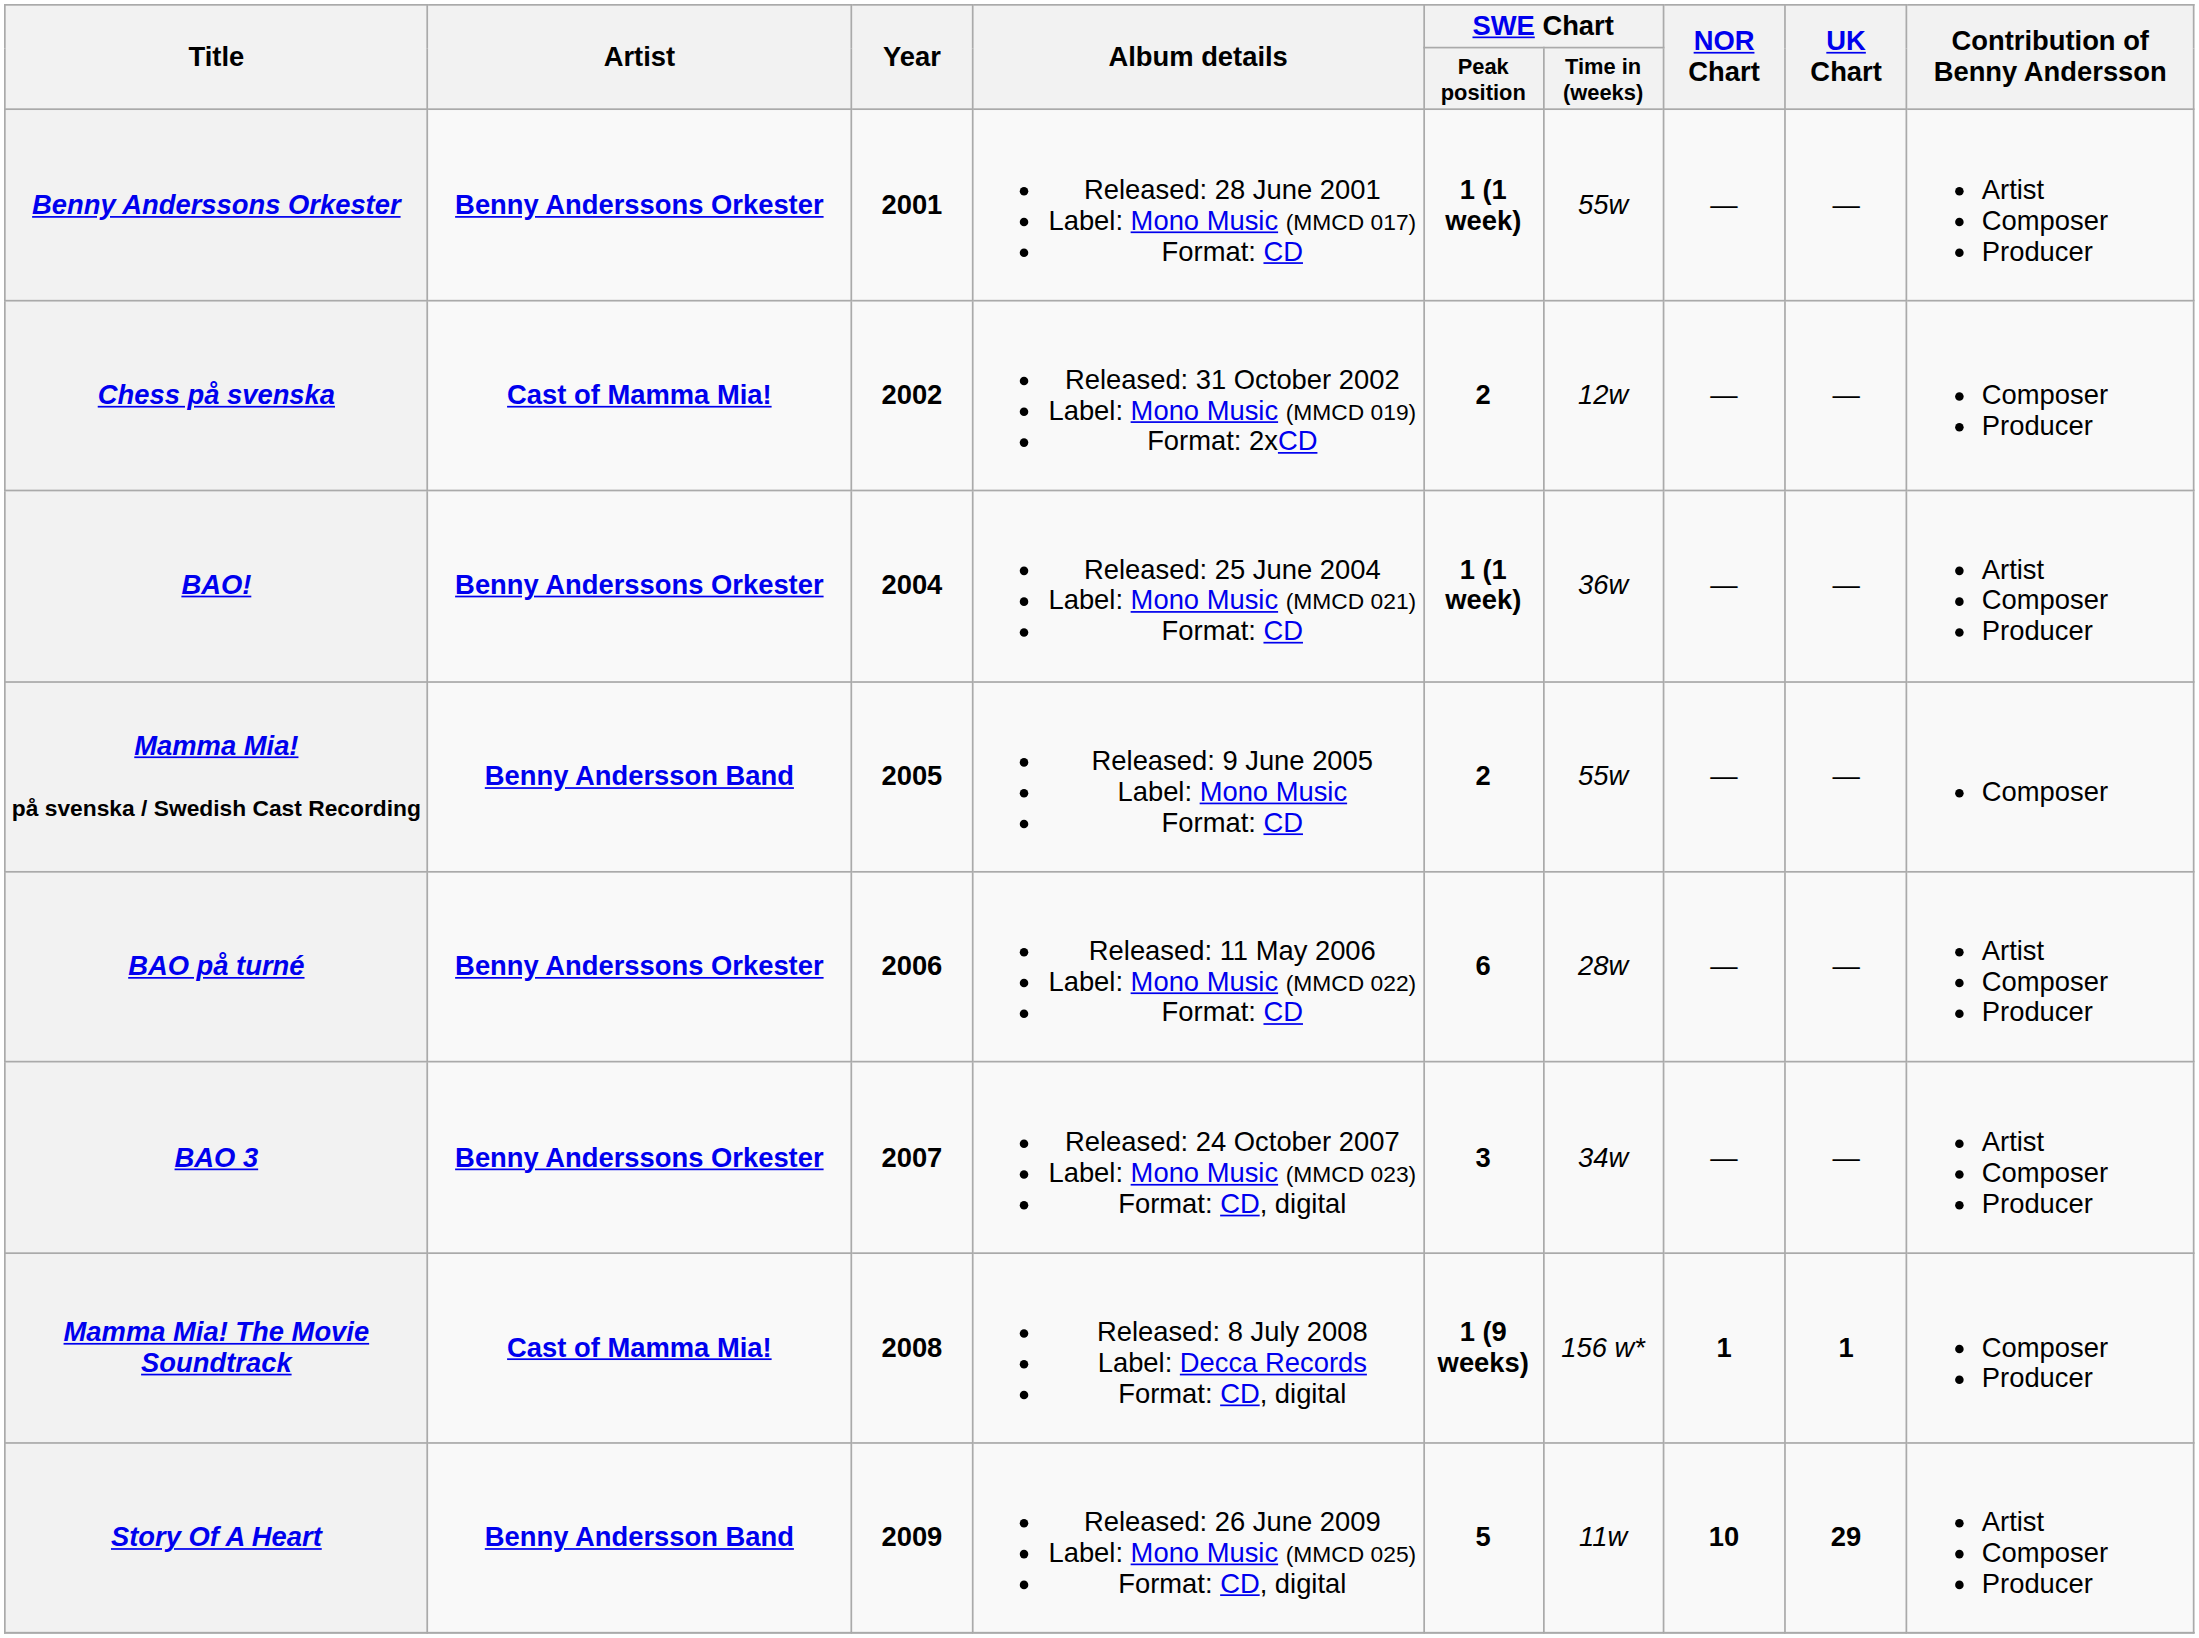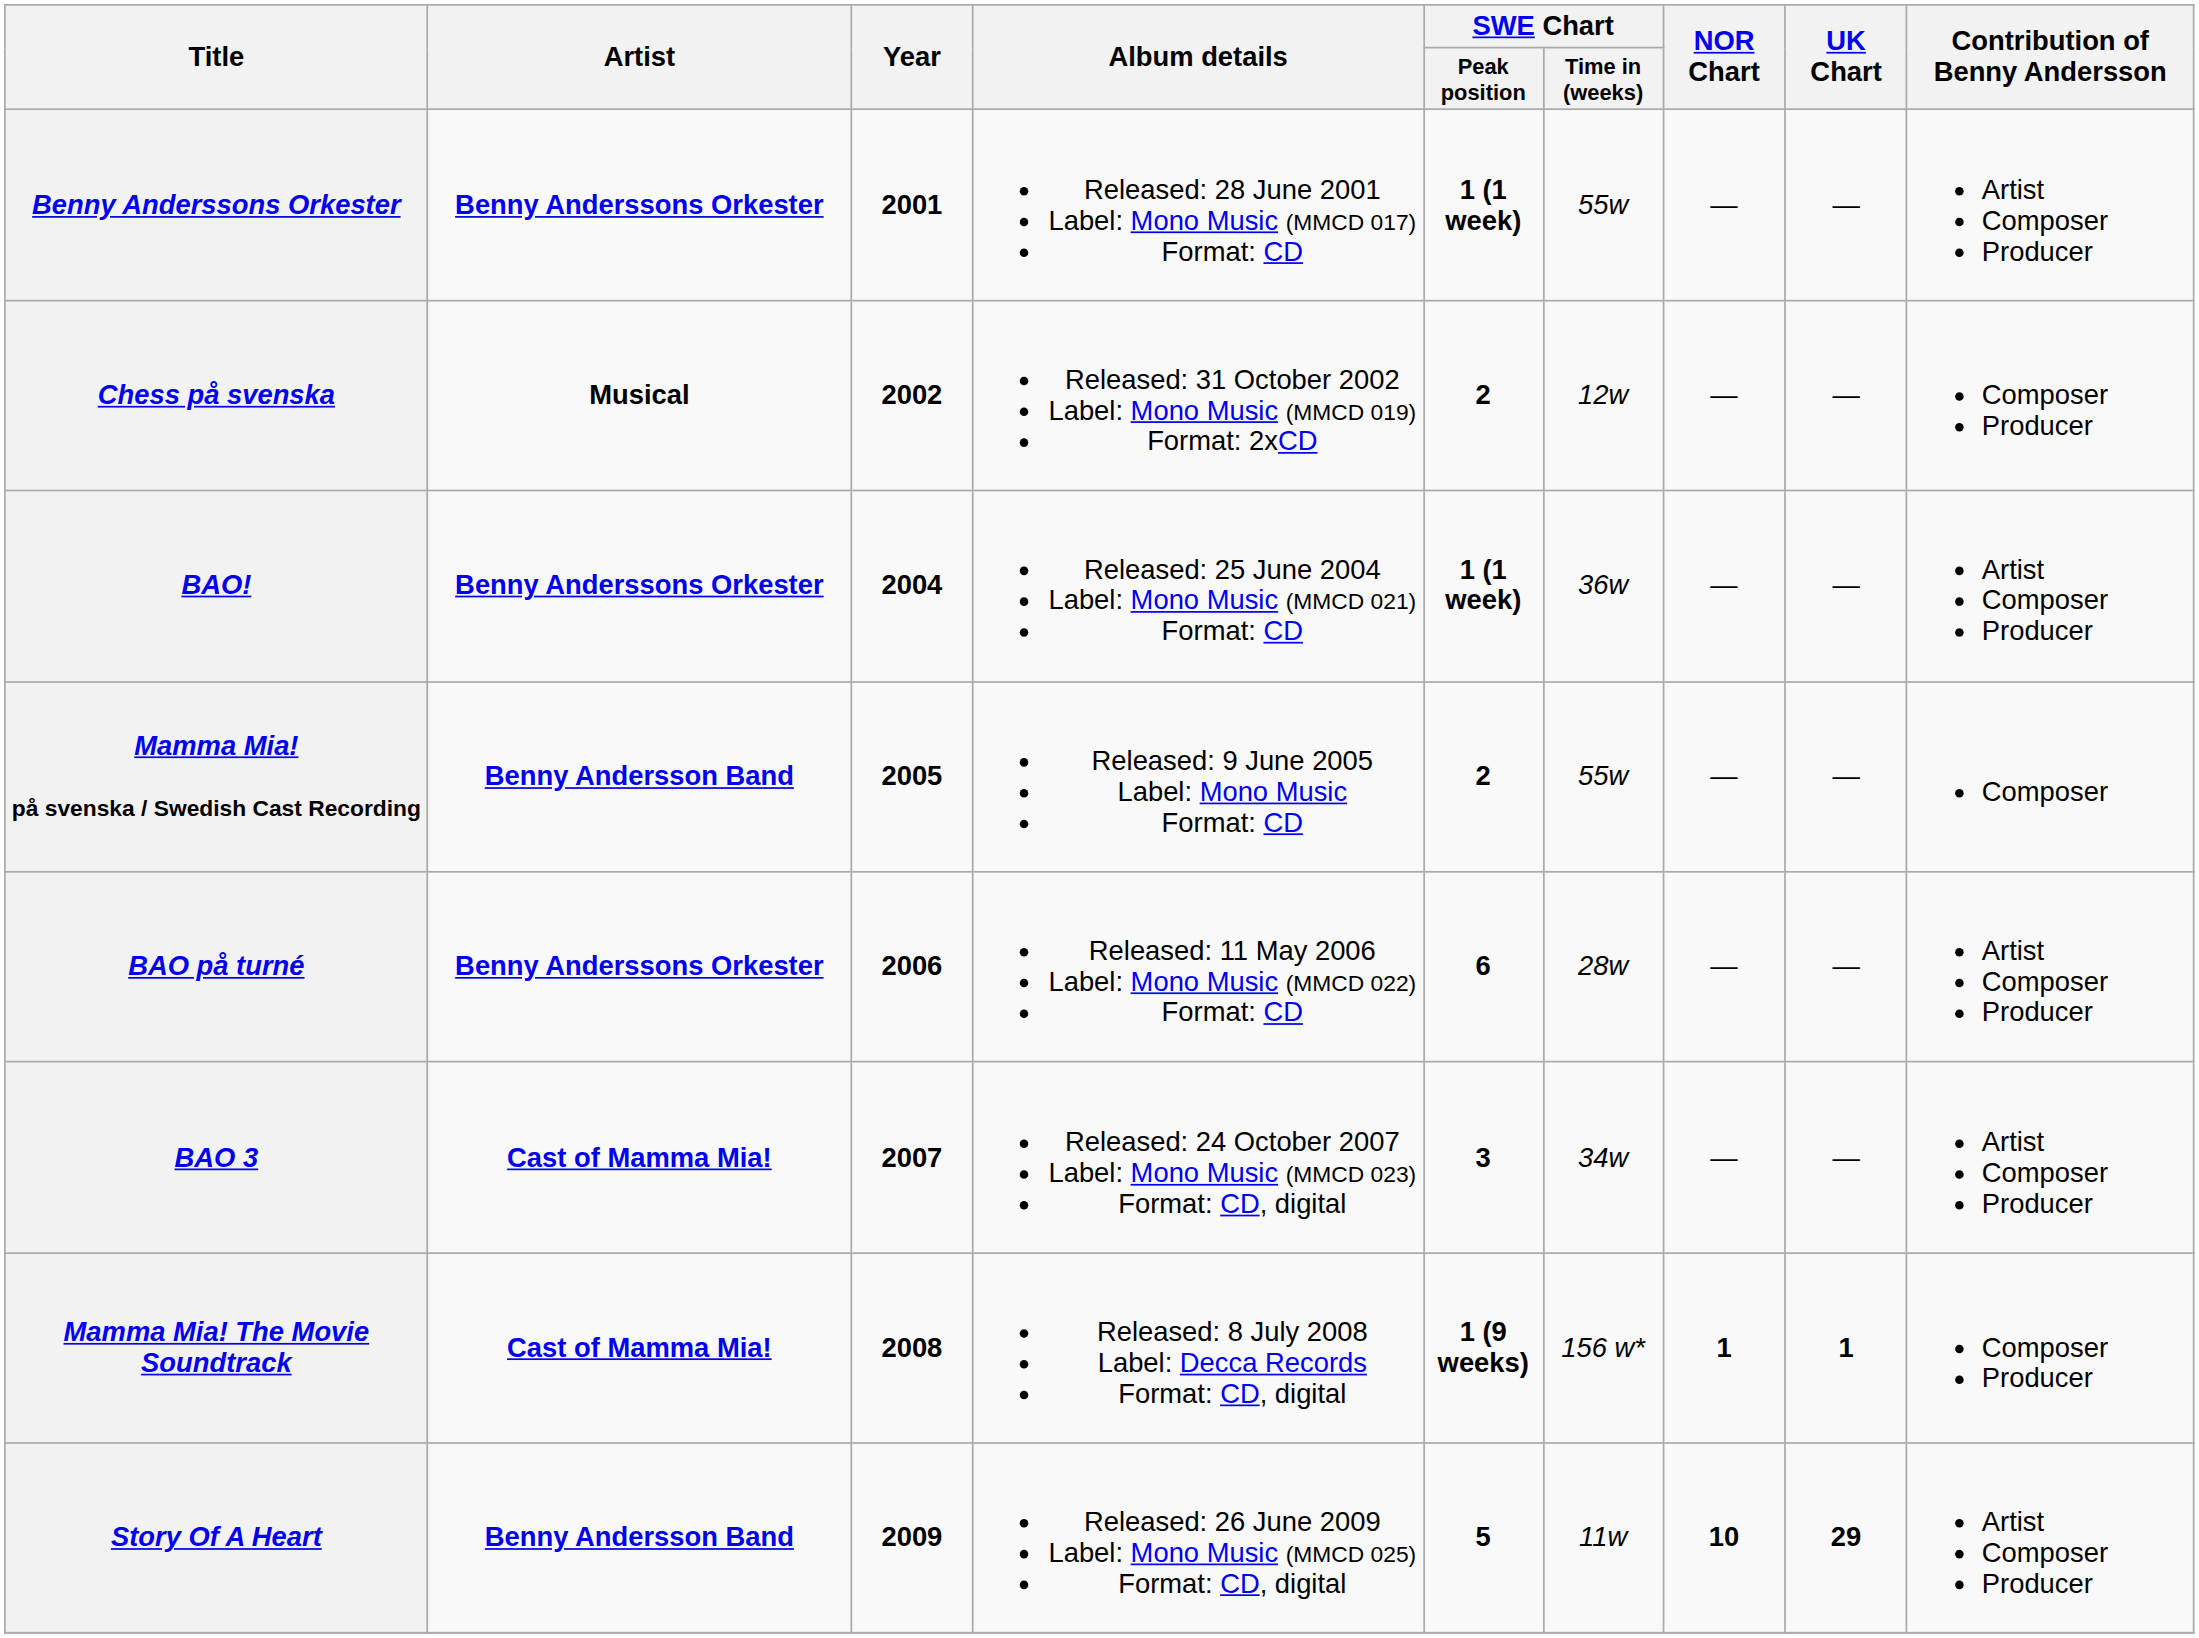Chess på svenska | Artist: Cast of Mamma Mia! -> Musical
BAO 3 | Artist: Benny Anderssons Orkester -> Cast of Mamma Mia!
